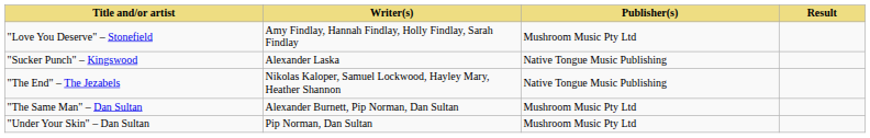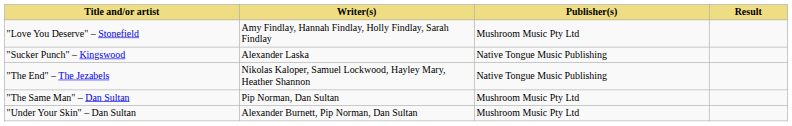"The Same Man" – Dan Sultan | Writer(s): Alexander Burnett, Pip Norman, Dan Sultan -> Pip Norman, Dan Sultan
"Under Your Skin" – Dan Sultan | Writer(s): Pip Norman, Dan Sultan -> Alexander Burnett, Pip Norman, Dan Sultan
